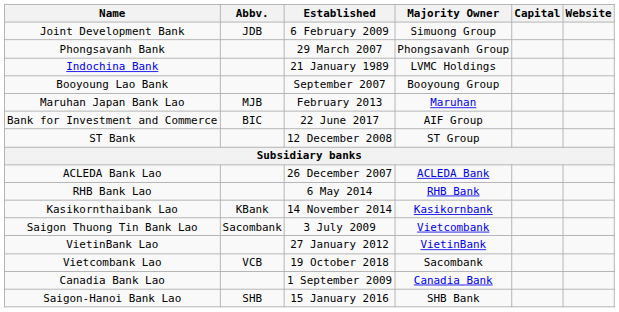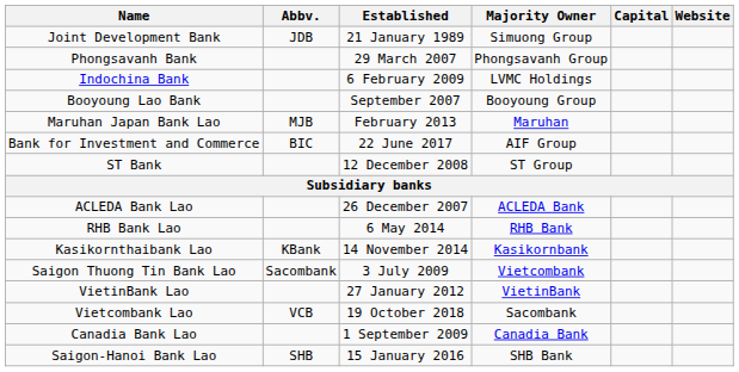Joint Development Bank | Established: 6 February 2009 -> 21 January 1989
Indochina Bank | Established: 21 January 1989 -> 6 February 2009
